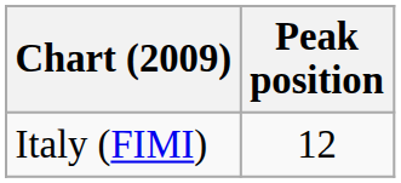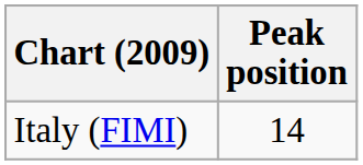Italy (FIMI) | Peak position: 12 -> 14
